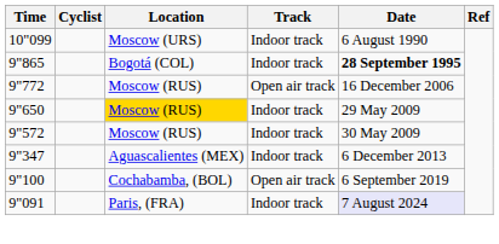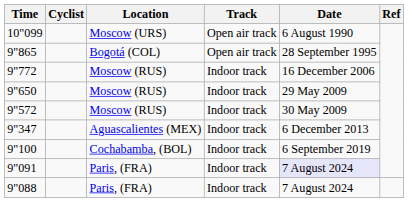10"099 | Track: Indoor track -> Open air track
9"865 | Track: Indoor track -> Open air track
9"865 | Date: bold -> normal
9"772 | Track: Open air track -> Indoor track
9"650 | Location: gold background -> no background
9"100 | Track: Open air track -> Indoor track
+ row: 9"088 | Paris, (FRA) | Indoor track | 7 August 2024
